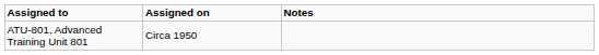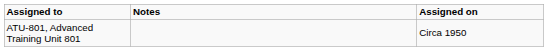columns swapped: Assigned on <-> Notes
